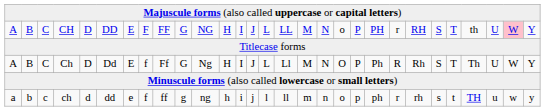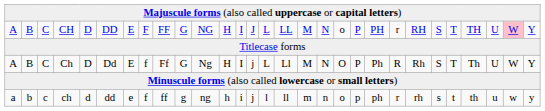CH | column 26: th -> TH
Ch | column 14: J -> j
ch | column 26: TH -> th
